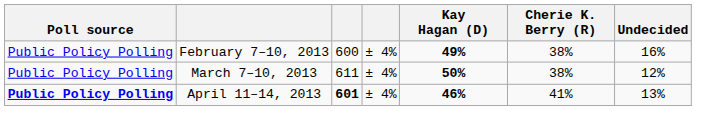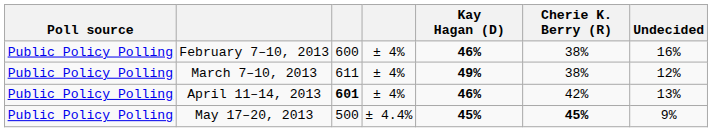February 7–10, 2013 | Kay Hagan (D): 49% -> 46%
March 7–10, 2013 | Kay Hagan (D): 50% -> 49%
April 11–14, 2013 | Poll source: bold -> normal
April 11–14, 2013 | Cherie K. Berry (R): 41% -> 42%
+ row: Public Policy Polling | May 17–20, 2013 | 500 | ± 4.4% | 45% | 45% | 9%
